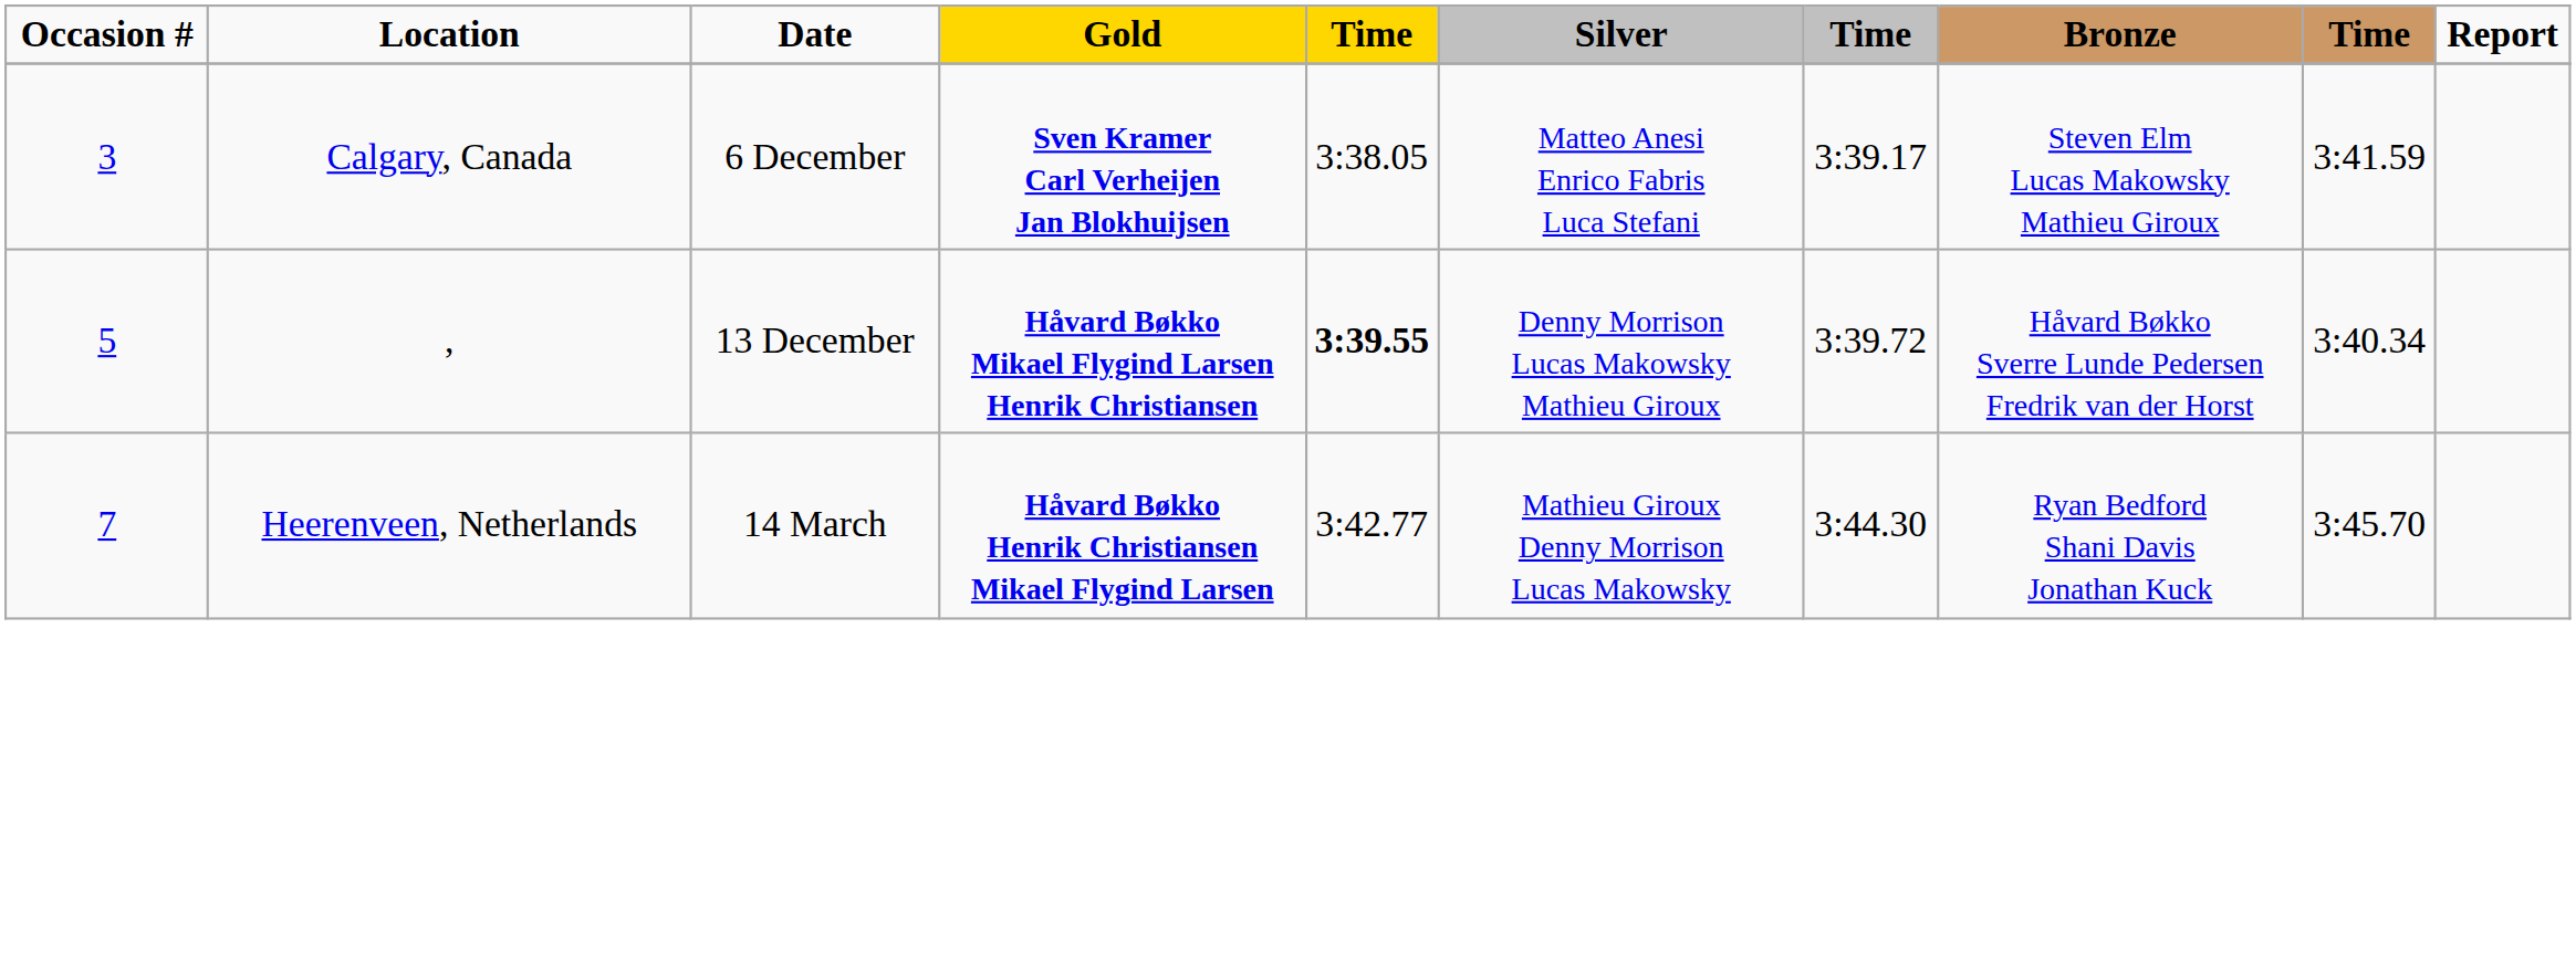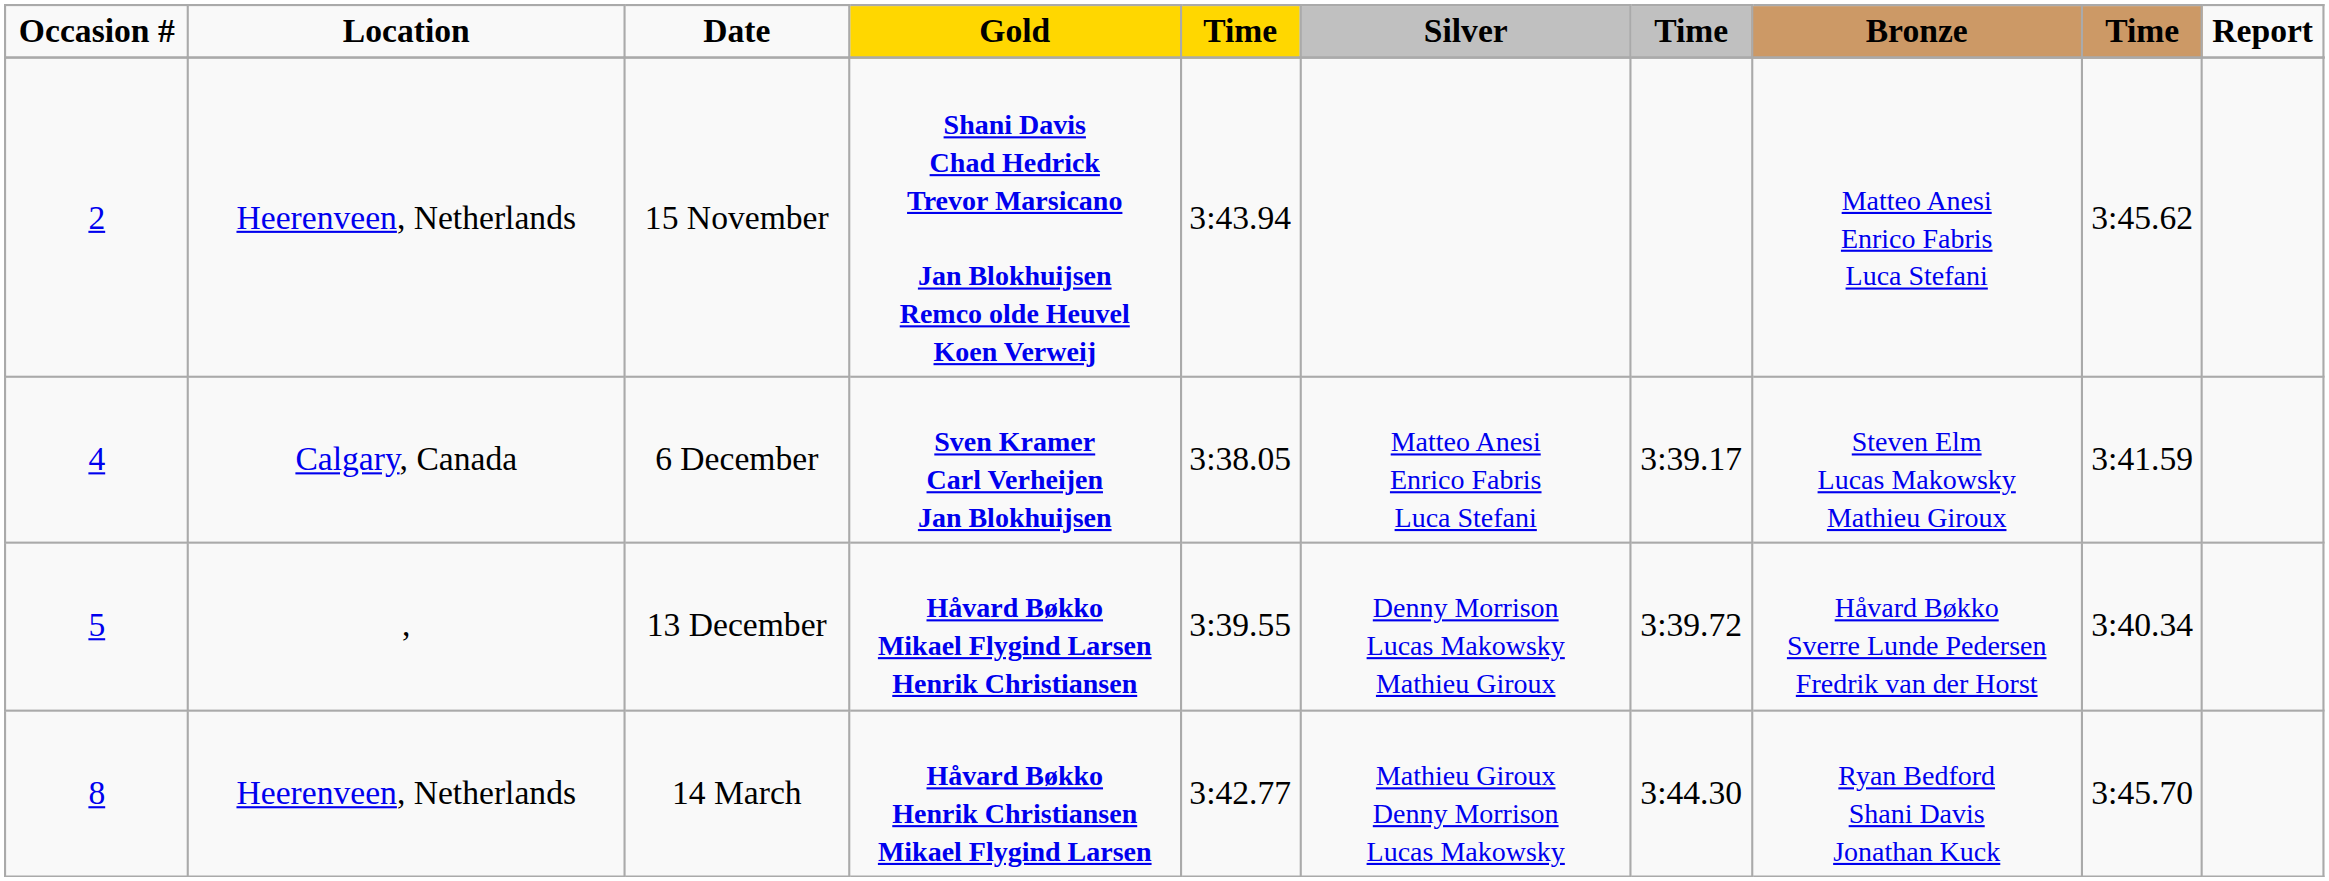+ row: 2 | Heerenveen, Netherlands | 15 November | Shani Davis Chad Hedrick Trevor Marsicano Jan Blokhuijsen Remco olde Heuvel Koen Verweij | 3:43.94 | Matteo Anesi Enrico Fabris Luca Stefani | 3:45.62
6 December | Occasion #: 3 -> 4
13 December | column 5: bold -> normal
14 March | Occasion #: 7 -> 8
